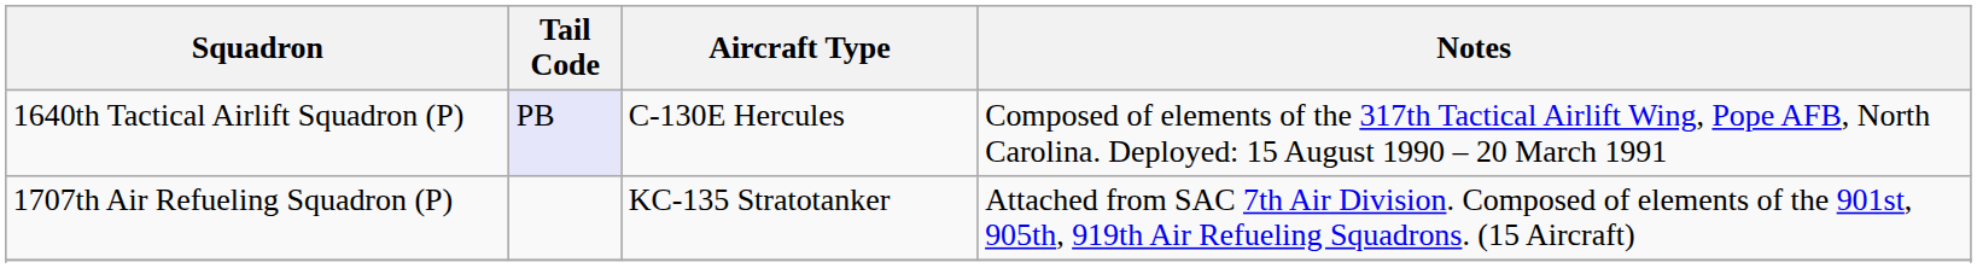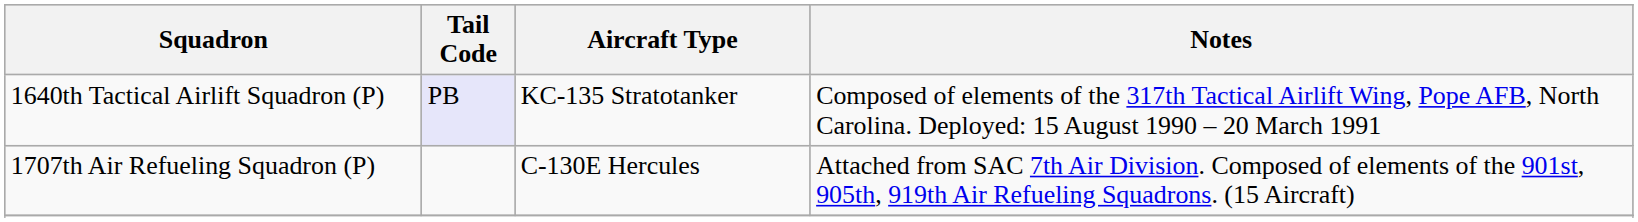1640th Tactical Airlift Squadron (P) | Aircraft Type: C-130E Hercules -> KC-135 Stratotanker
1707th Air Refueling Squadron (P) | Aircraft Type: KC-135 Stratotanker -> C-130E Hercules
